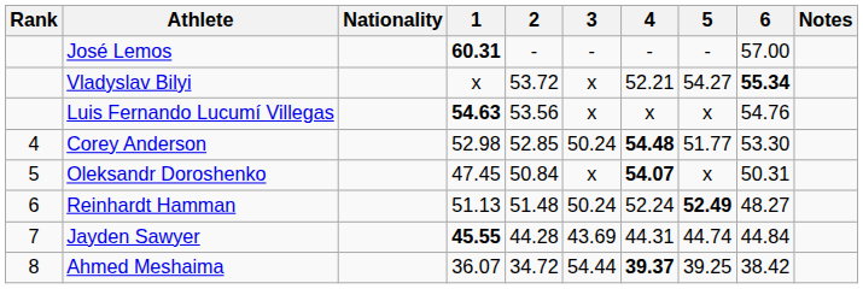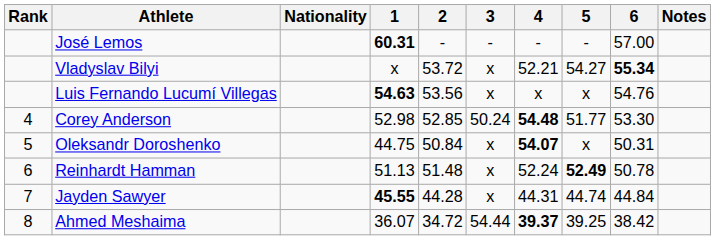Oleksandr Doroshenko | 1: 47.45 -> 44.75
Reinhardt Hamman | 3: 50.24 -> x
Reinhardt Hamman | 6: 48.27 -> 50.78
Jayden Sawyer | 3: 43.69 -> x
